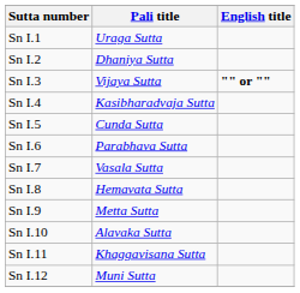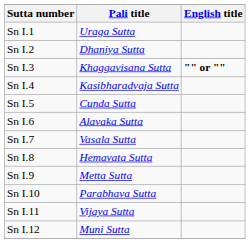Sn I.3 | Pali title: Vijaya Sutta -> Khaggavisana Sutta
Sn I.6 | Pali title: Parabhava Sutta -> Alavaka Sutta
Sn I.10 | Pali title: Alavaka Sutta -> Parabhava Sutta
Sn I.11 | Pali title: Khaggavisana Sutta -> Vijaya Sutta
